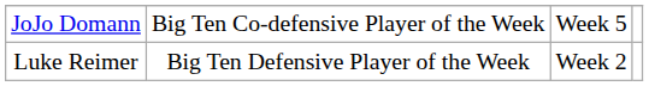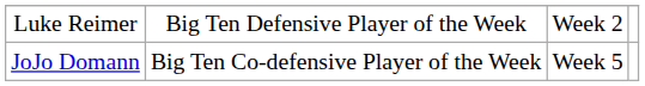rows swapped: Luke Reimer <-> JoJo Domann
